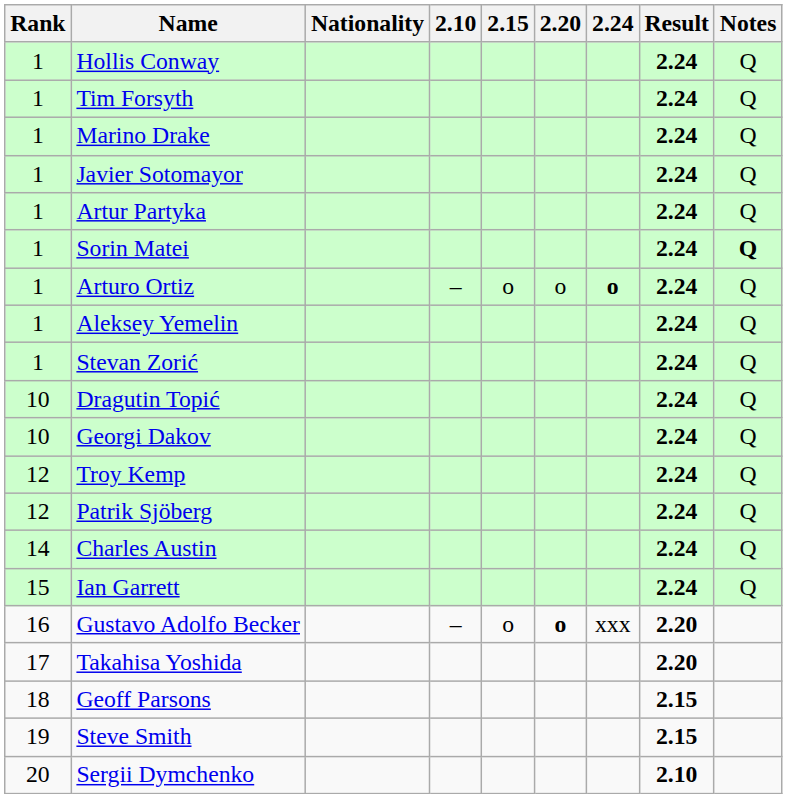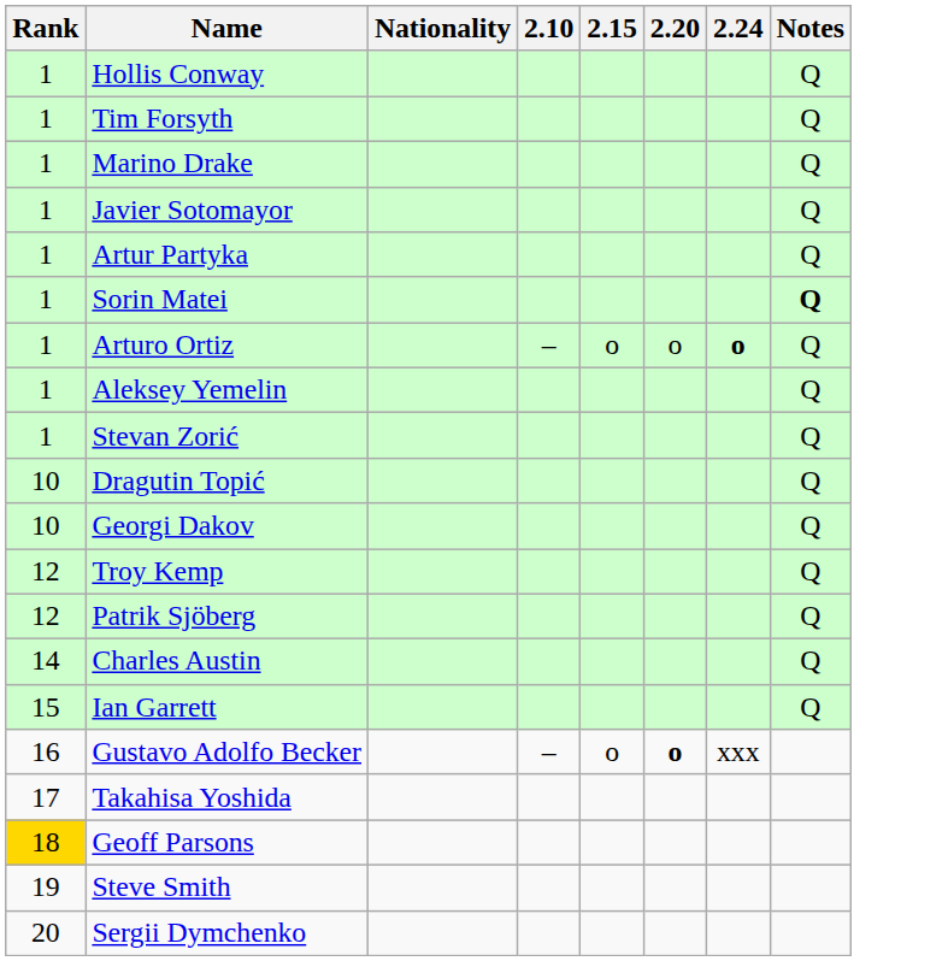- column: Result | 2.24 | 2.24 | 2.24 | 2.24 | 2.24 | 2.24 | 2.24 | 2.24 | 2.24 | 2.24 | 2.24 | 2.24 | 2.24 | 2.24 | 2.24 | 2.20 | 2.20 | 2.15 | 2.15 | 2.10
Geoff Parsons | Rank: no background -> gold background
